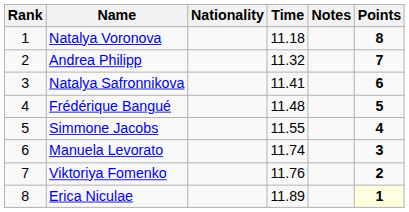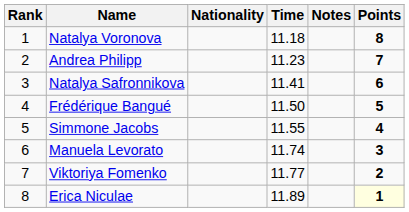Andrea Philipp | Time: 11.32 -> 11.23
Frédérique Bangué | Time: 11.48 -> 11.50
Viktoriya Fomenko | Time: 11.76 -> 11.77
